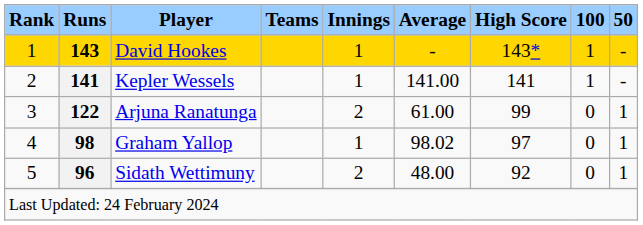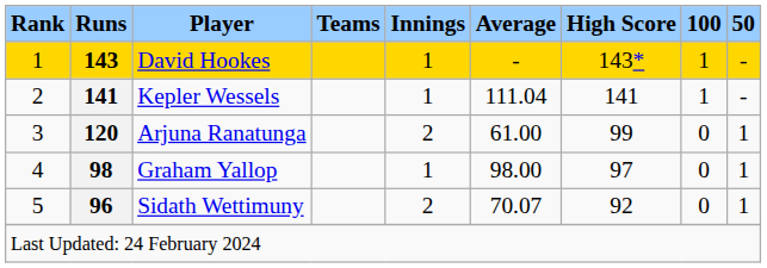Kepler Wessels | Average: 141.00 -> 111.04
Arjuna Ranatunga | Runs: 122 -> 120
Graham Yallop | Average: 98.02 -> 98.00
Sidath Wettimuny | Average: 48.00 -> 70.07
